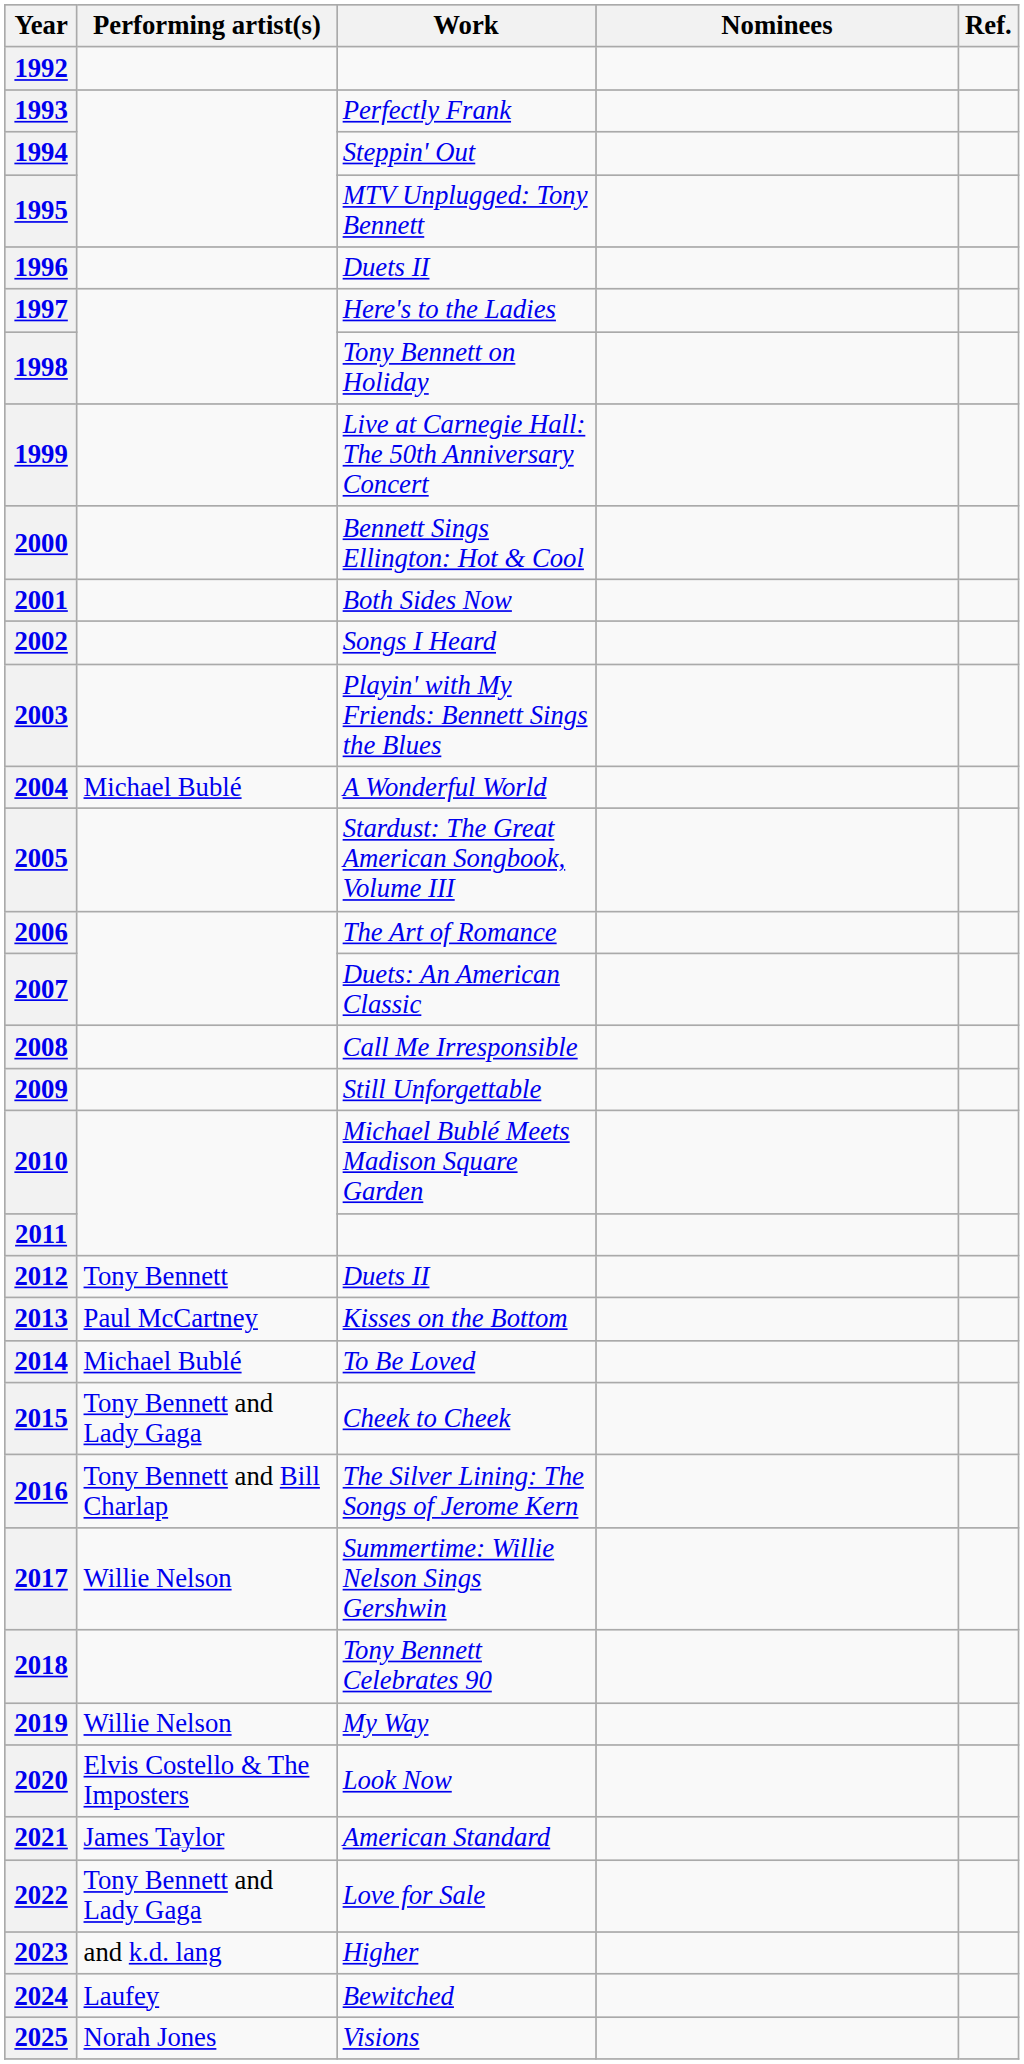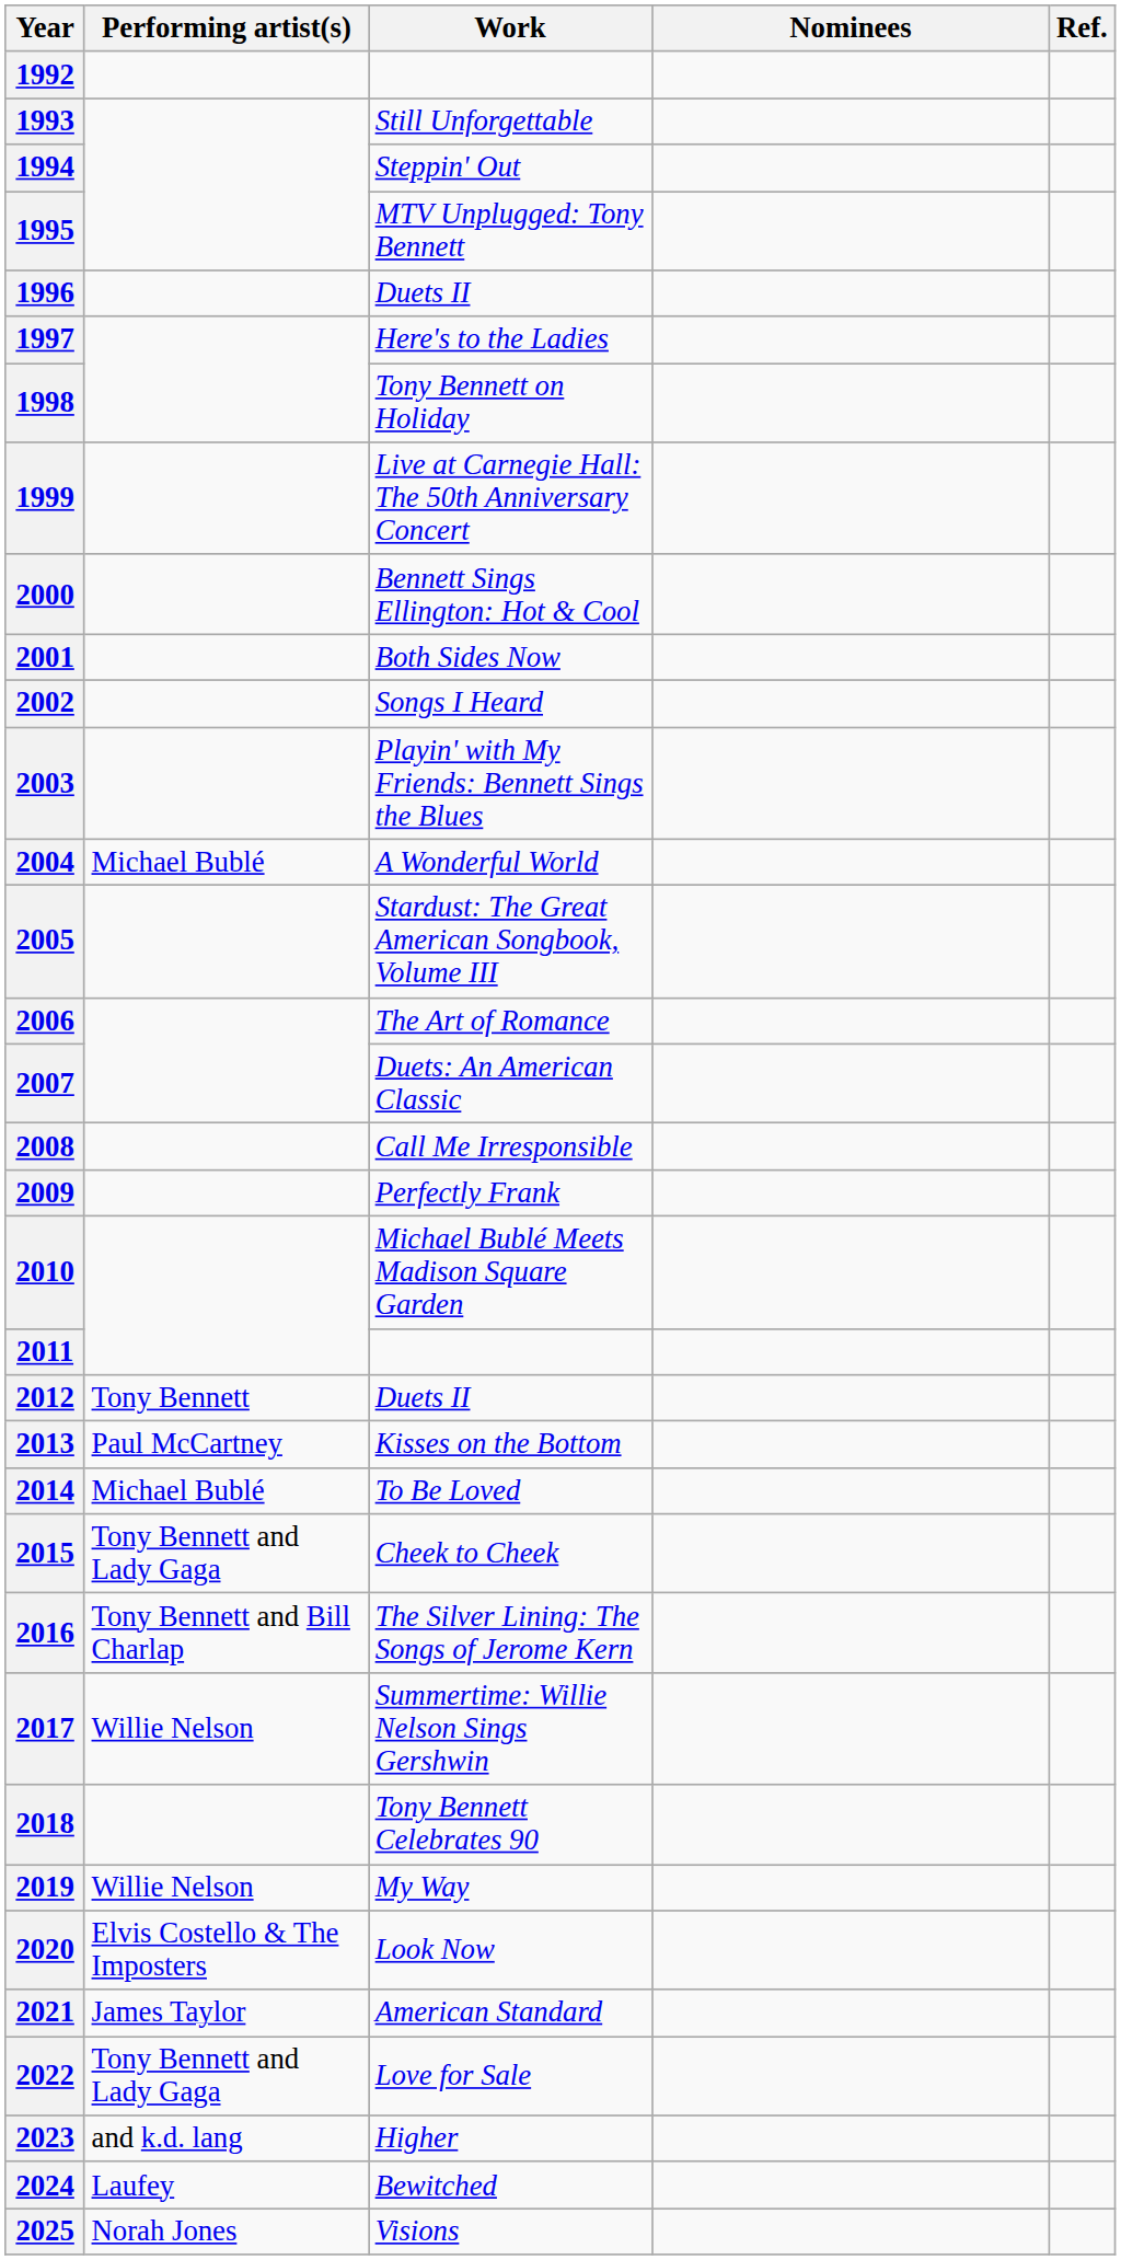1993 | Work: Perfectly Frank -> Still Unforgettable
2009 | Work: Still Unforgettable -> Perfectly Frank
